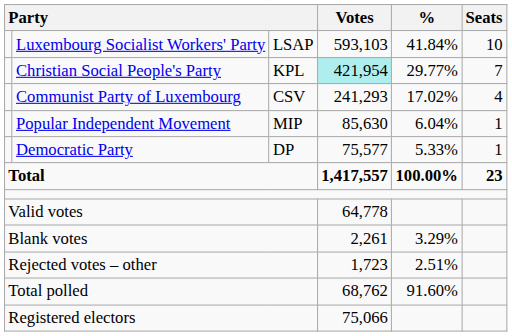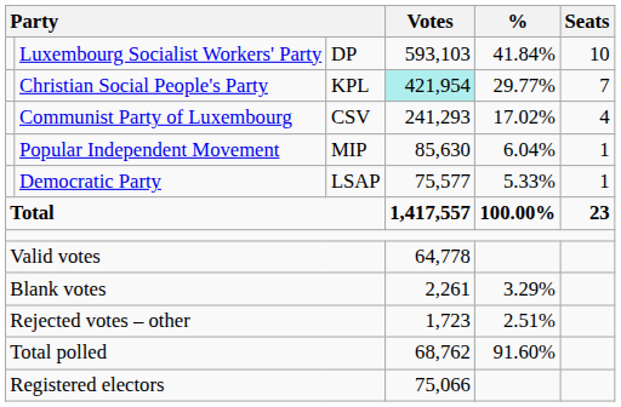Luxembourg Socialist Workers' Party | column 3: LSAP -> DP
Democratic Party | column 3: DP -> LSAP
